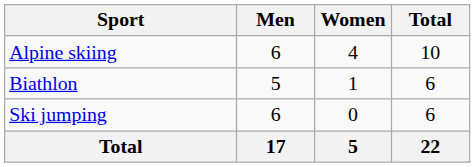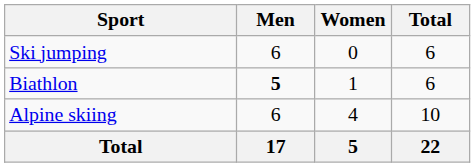rows swapped: Alpine skiing <-> Ski jumping
Biathlon | Men: normal -> bold
